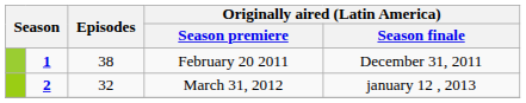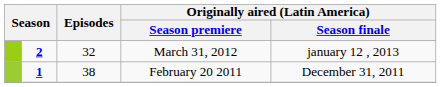rows swapped: February 20 2011 <-> March 31, 2012
